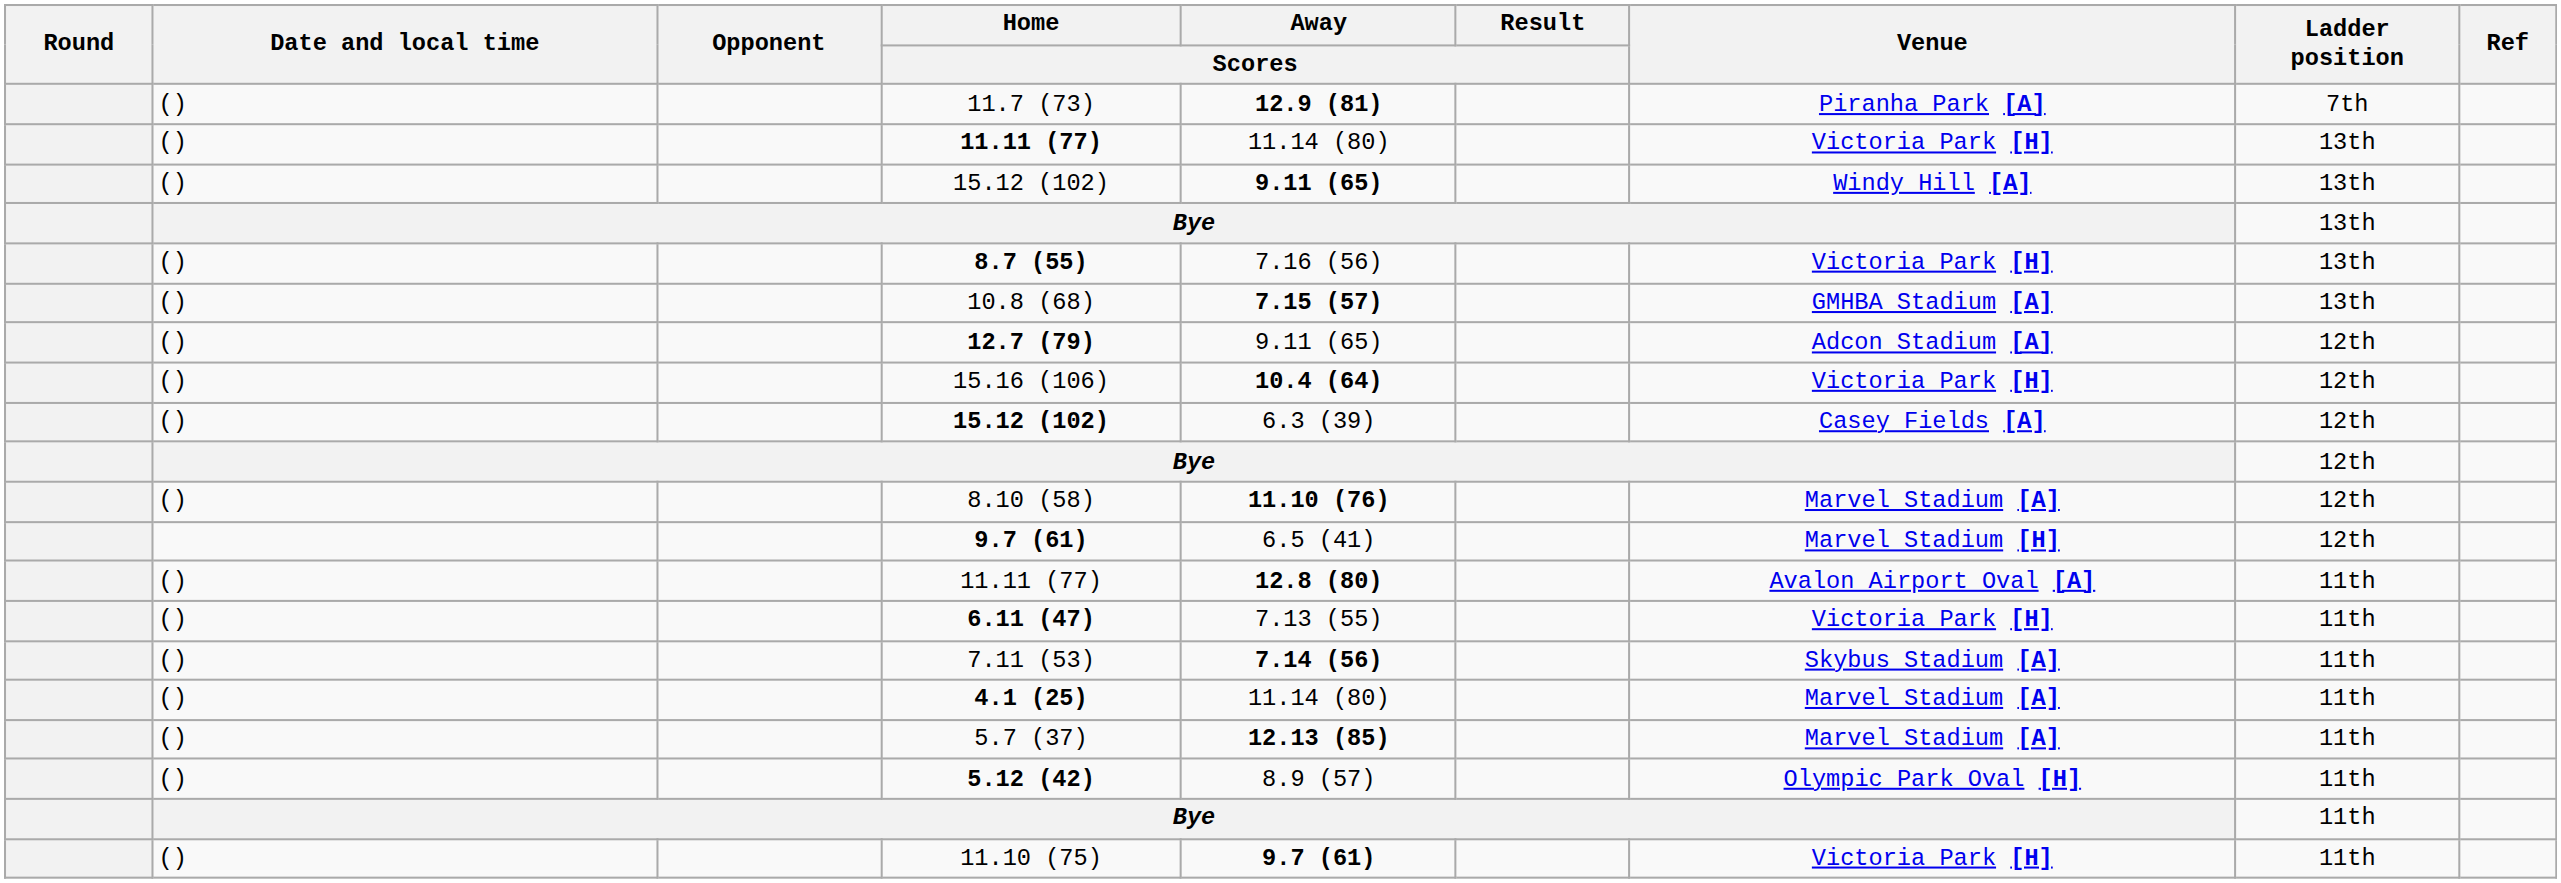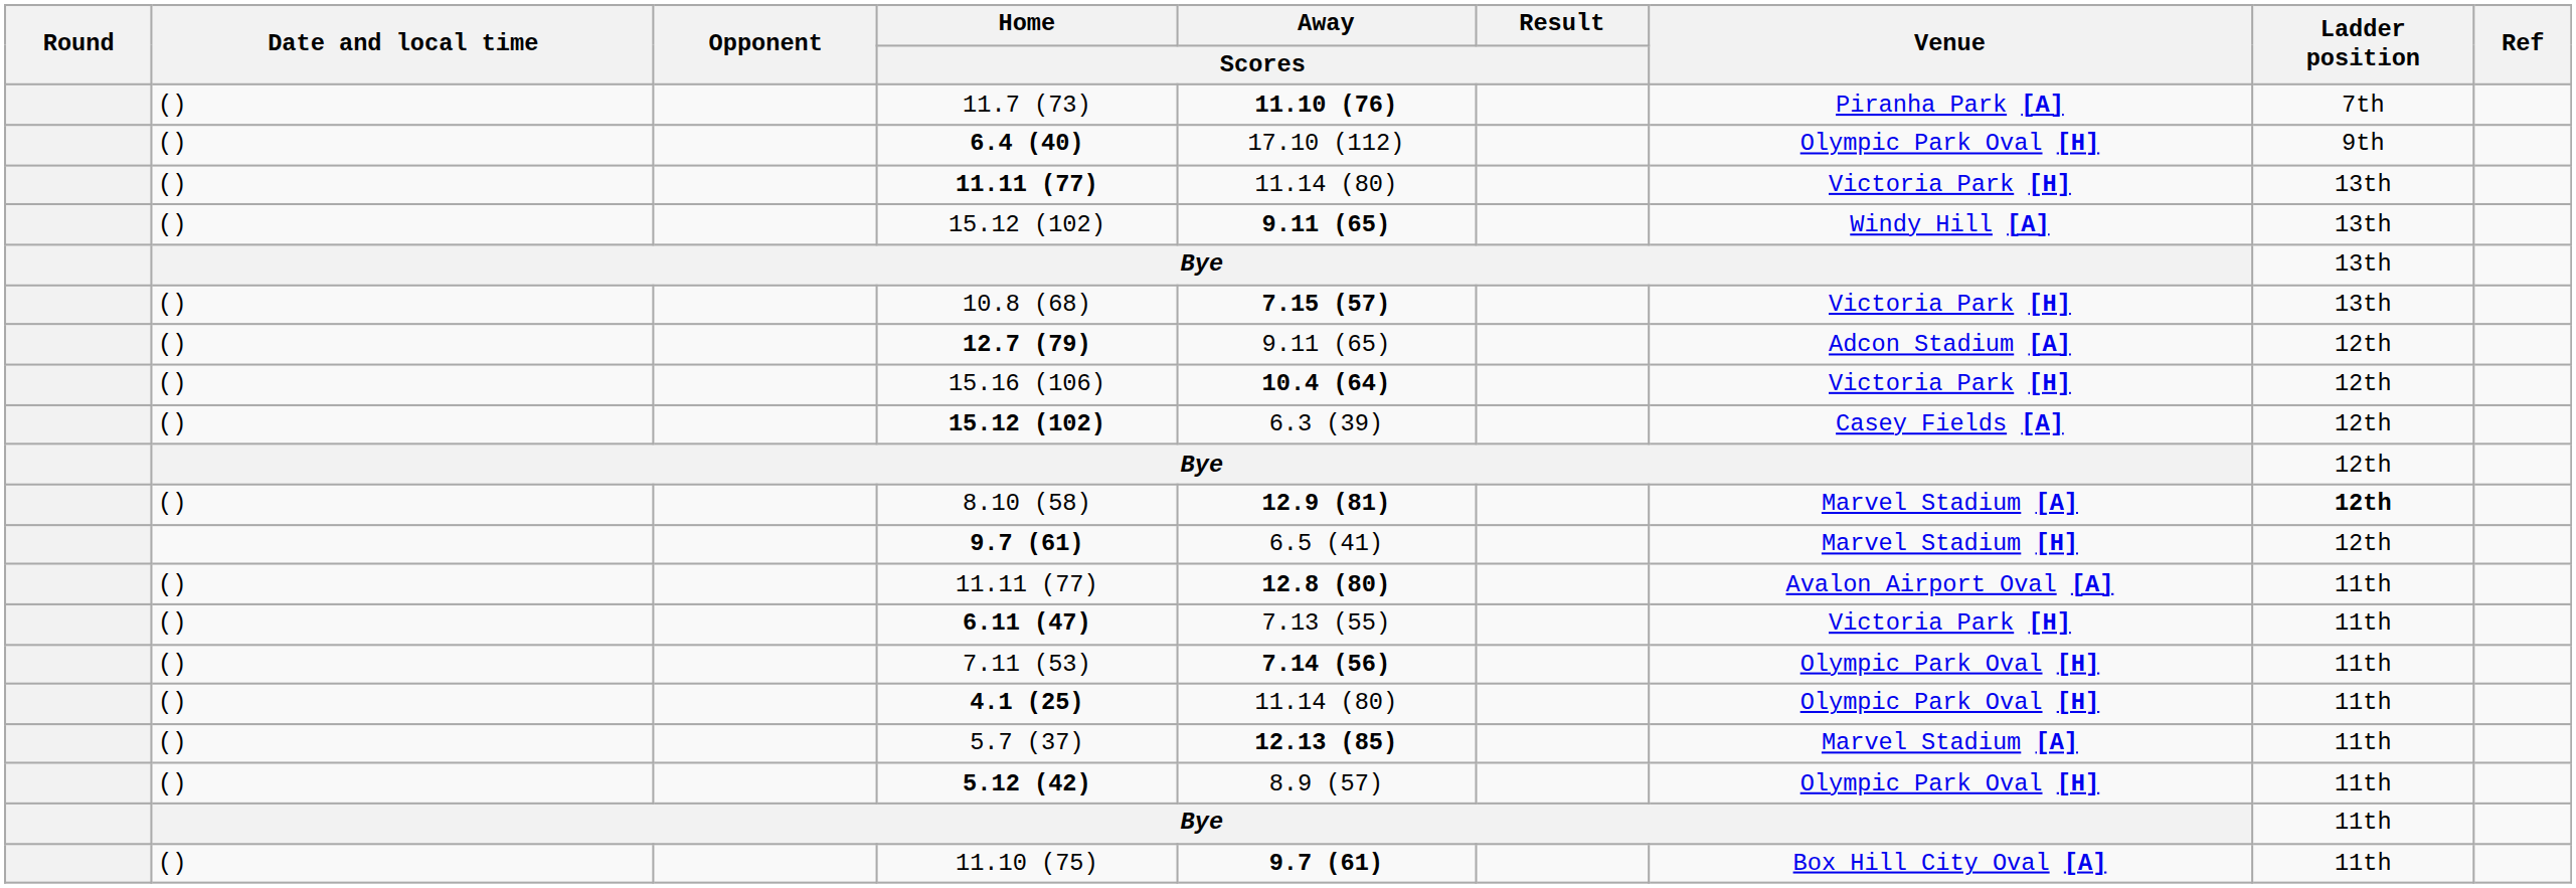11.7 (73) | Away / Scores: 12.9 (81) -> 11.10 (76)
+ row: () | 6.4 (40) | 17.10 (112) | Olympic Park Oval [H] | 9th
- row: () | 8.7 (55) | 7.16 (56) | Victoria Park [H] | 13th
10.8 (68) | Venue: GMHBA Stadium [A] -> Victoria Park [H]
8.10 (58) | Away / Scores: 11.10 (76) -> 12.9 (81)
8.10 (58) | Ladder position: normal -> bold
7.11 (53) | Venue: Skybus Stadium [A] -> Olympic Park Oval [H]
4.1 (25) | Venue: Marvel Stadium [A] -> Olympic Park Oval [H]
11.10 (75) | Venue: Victoria Park [H] -> Box Hill City Oval [A]
